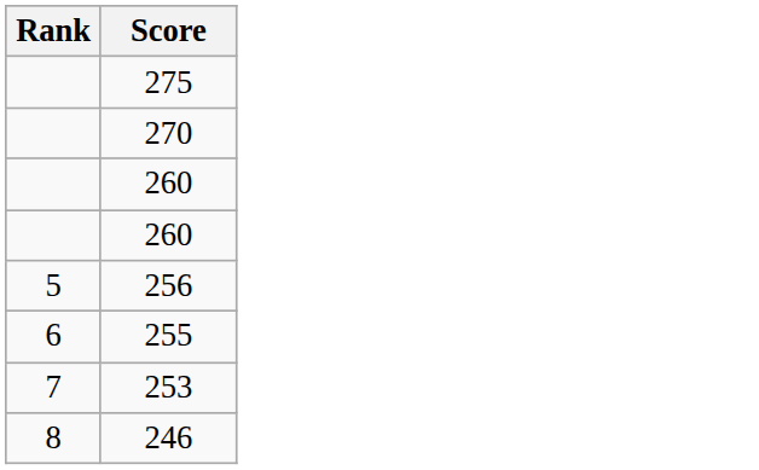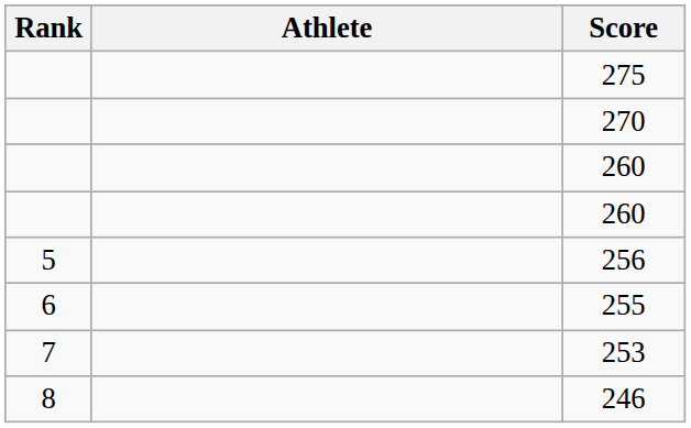+ column: Athlete
